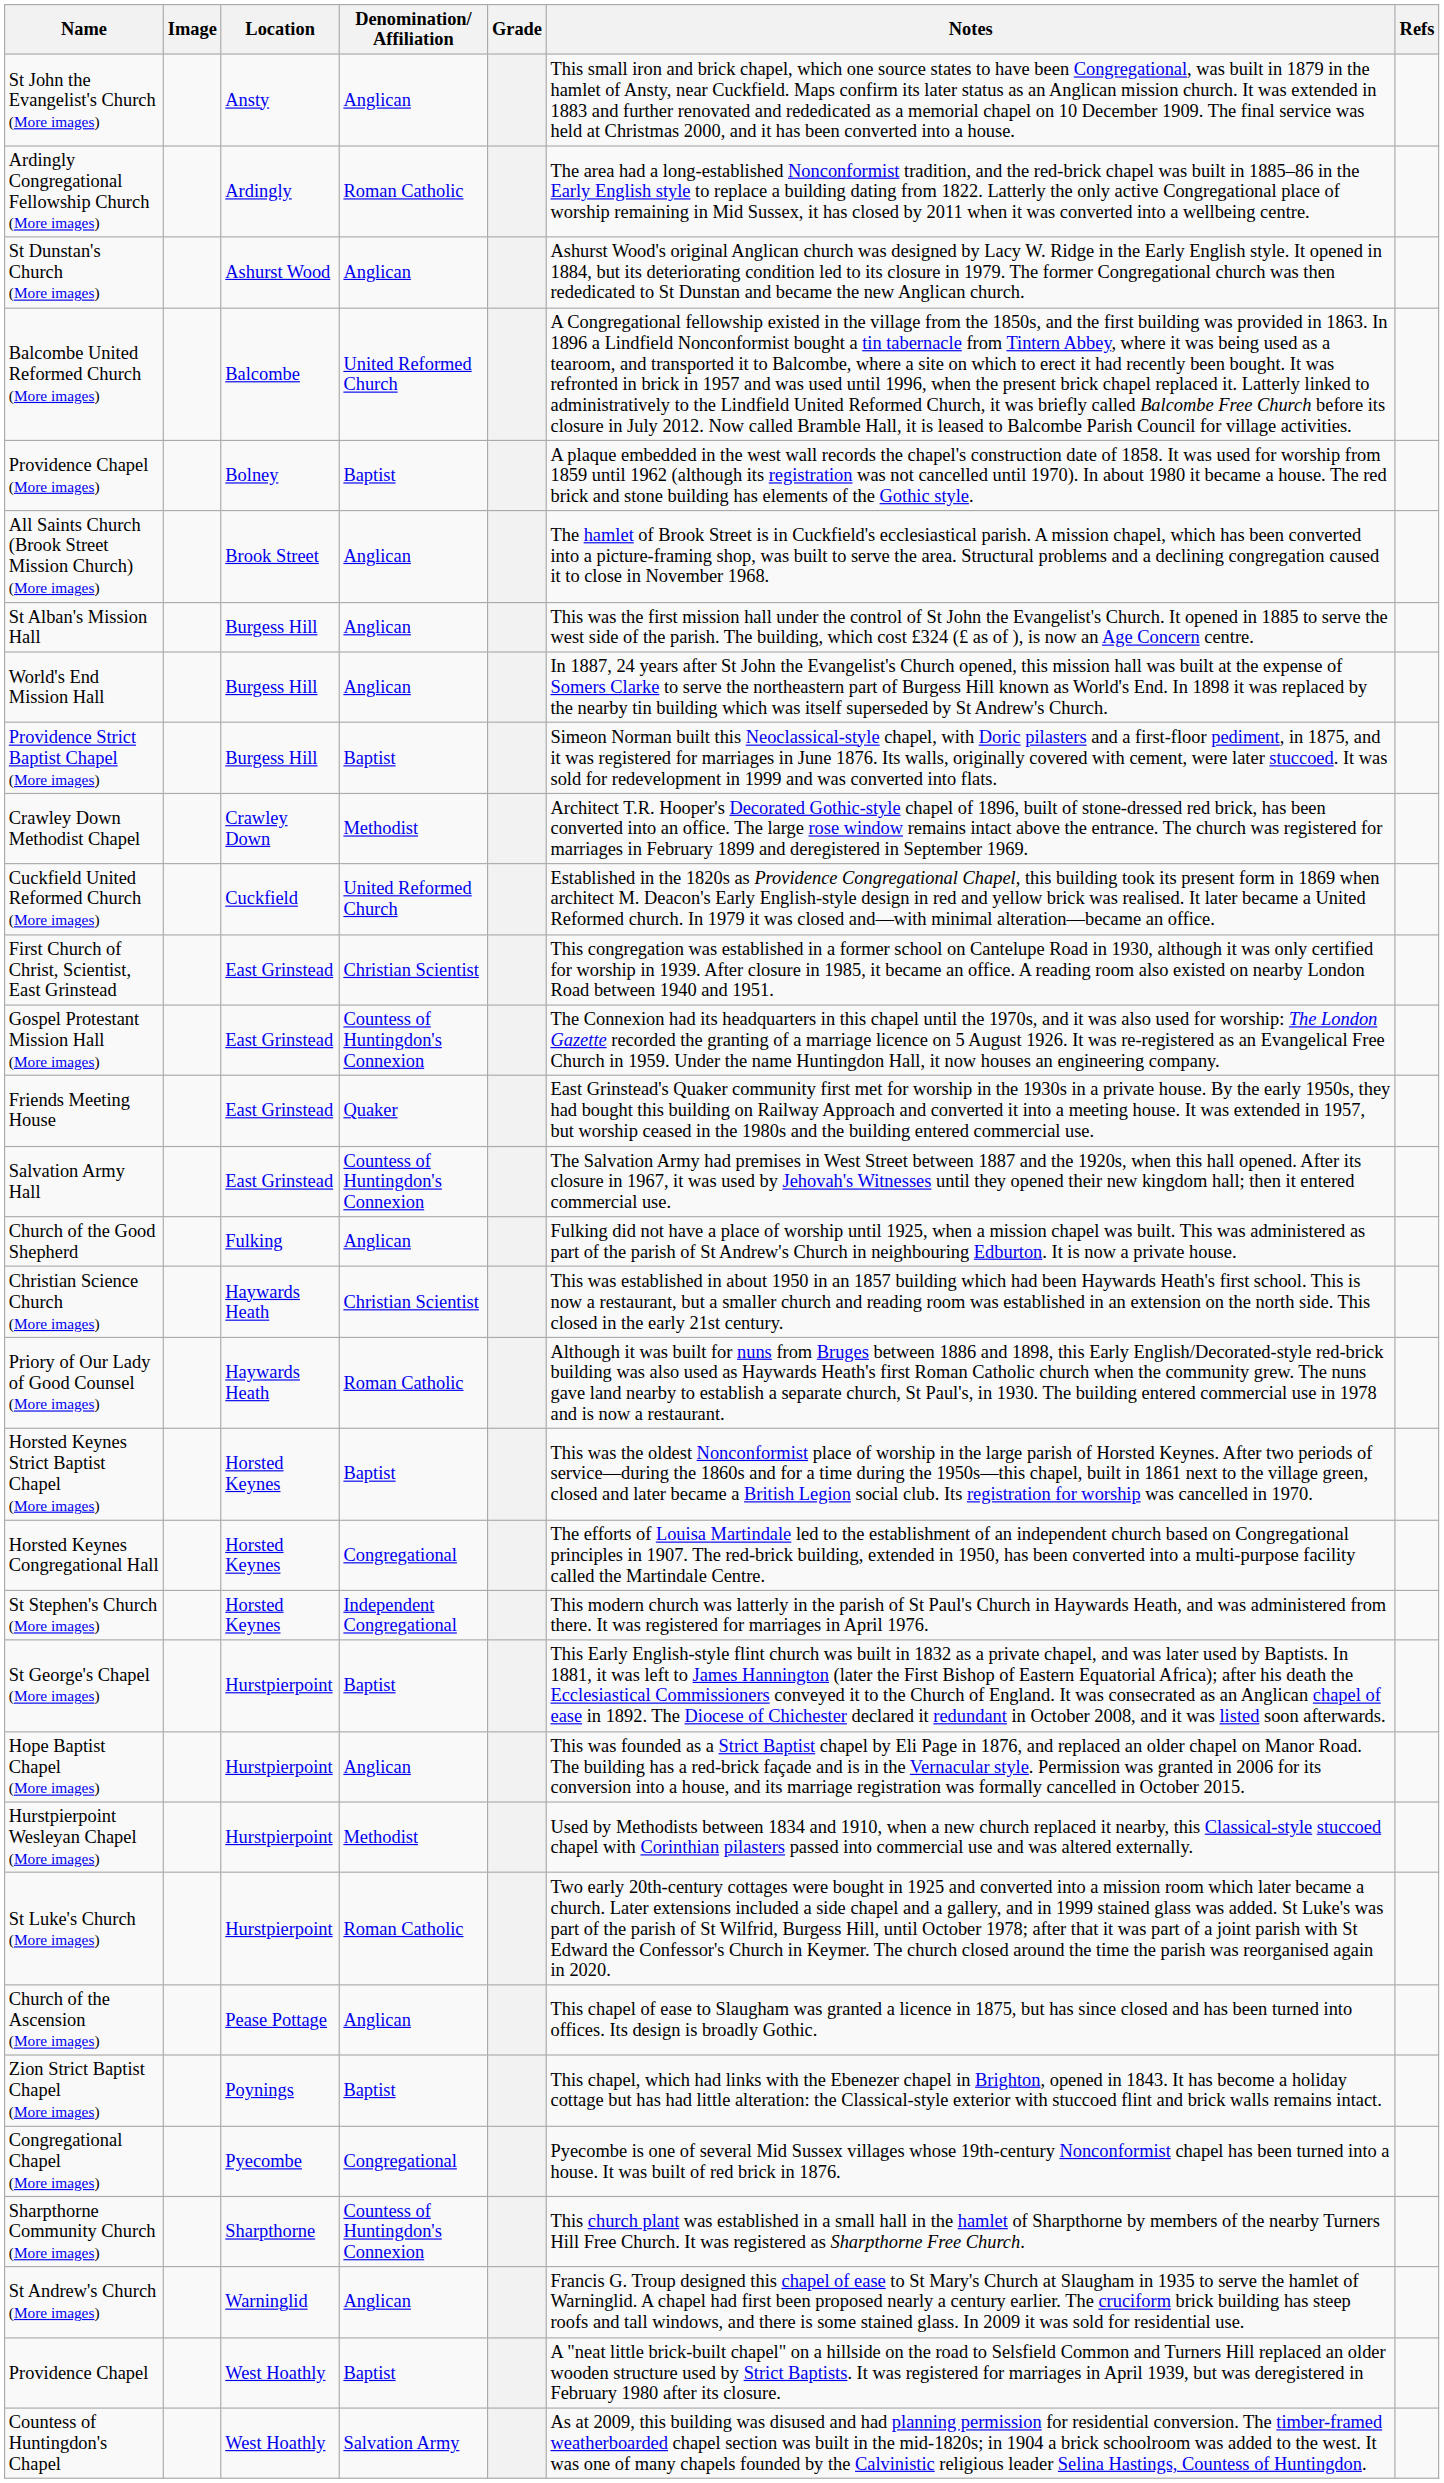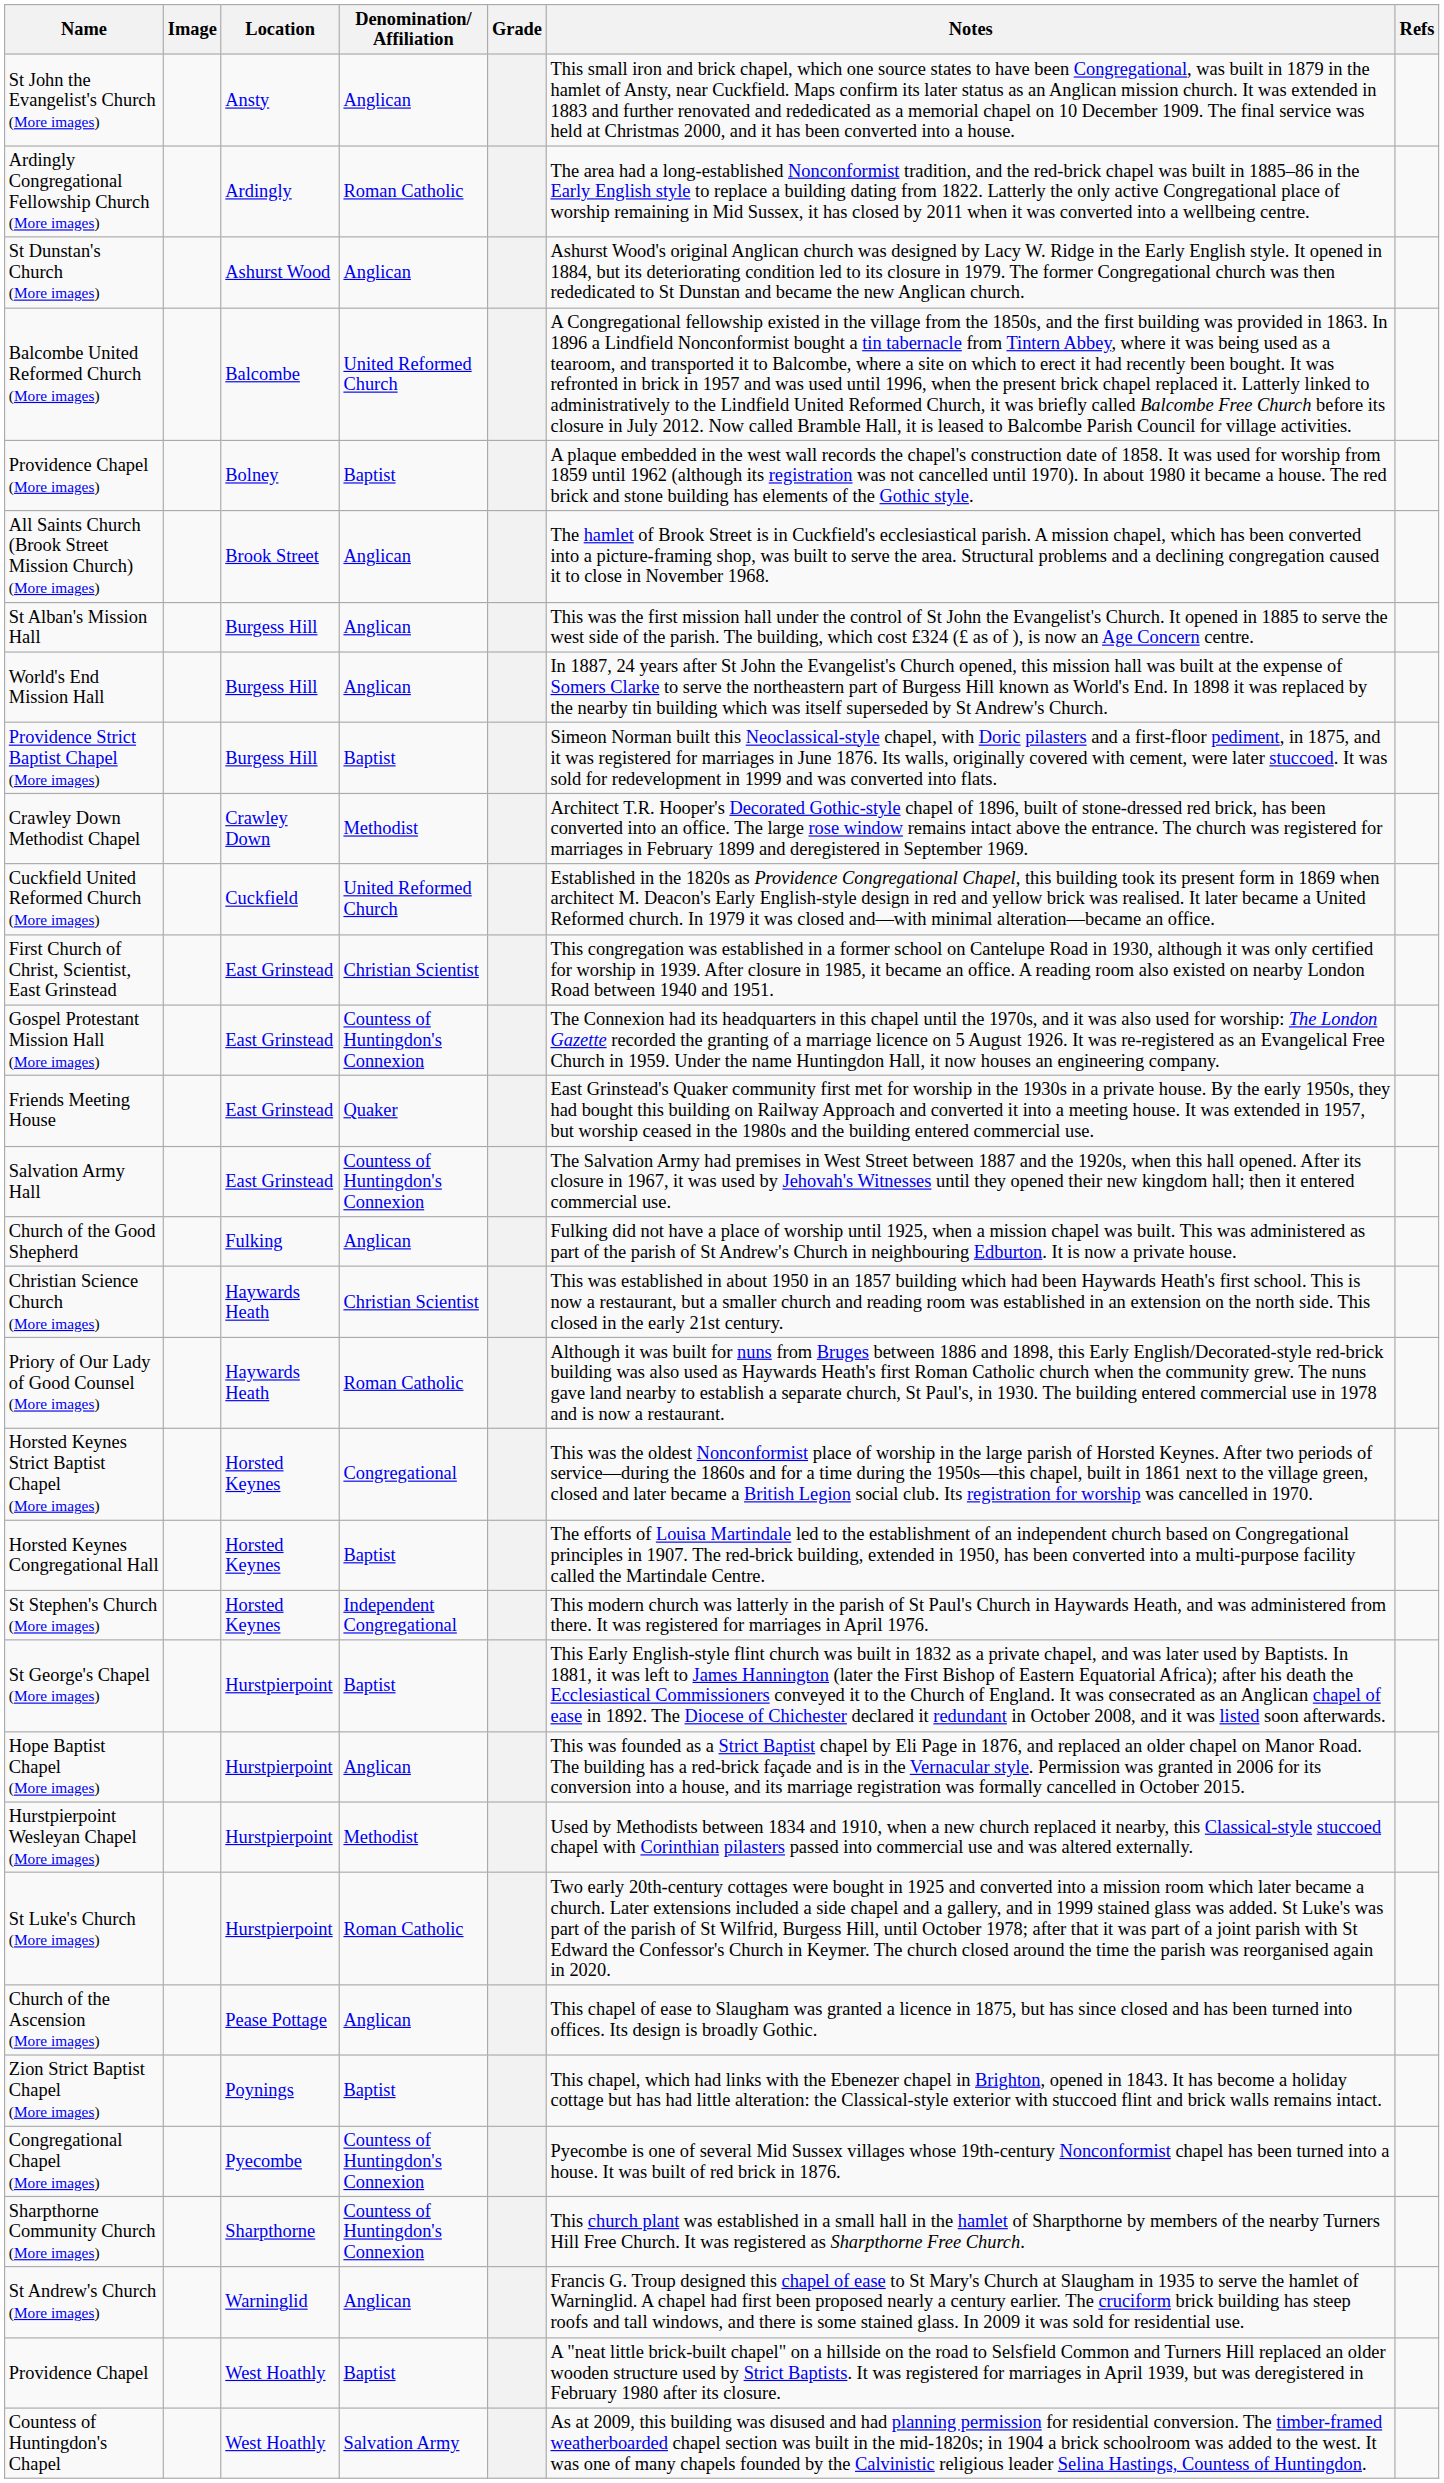Horsted Keynes Strict Baptist Chapel (More images) | Denomination/ Affiliation: Baptist -> Congregational
Horsted Keynes Congregational Hall | Denomination/ Affiliation: Congregational -> Baptist
Congregational Chapel (More images) | Denomination/ Affiliation: Congregational -> Countess of Huntingdon's Connexion
